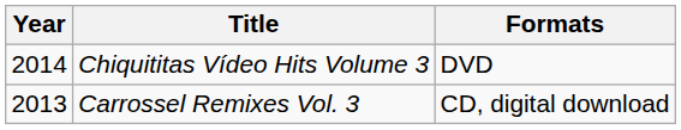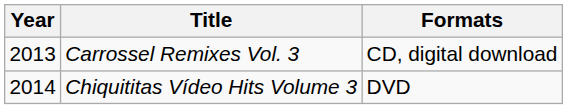rows swapped: Carrossel Remixes Vol. 3 <-> Chiquititas Vídeo Hits Volume 3
